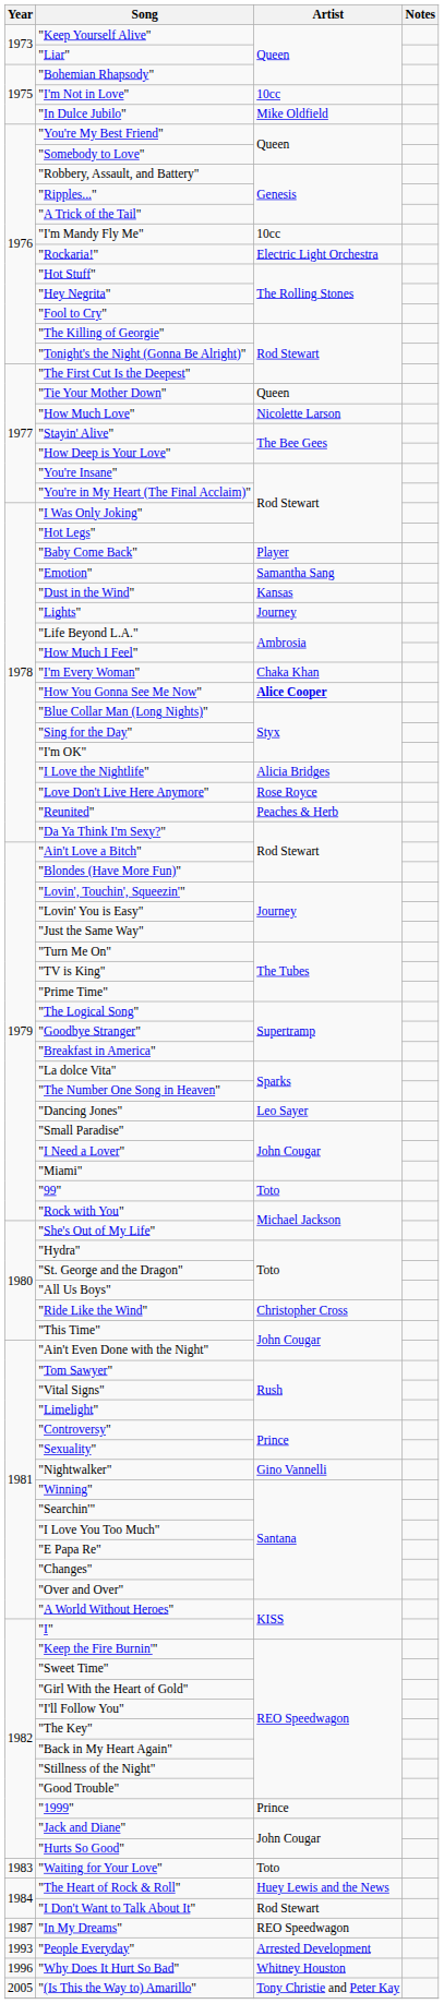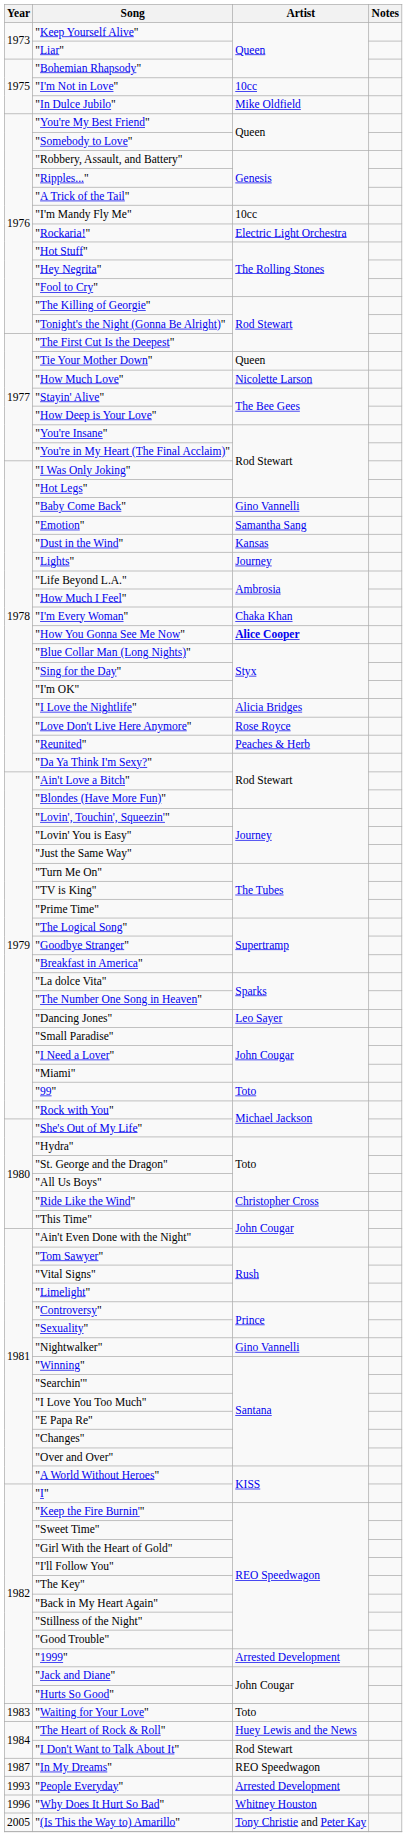"Baby Come Back" | Artist: Player -> Gino Vannelli
"1999" | Artist: Prince -> Arrested Development
